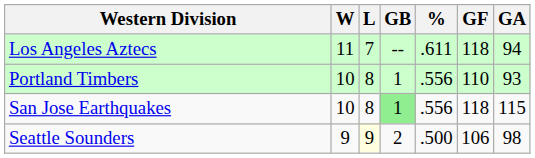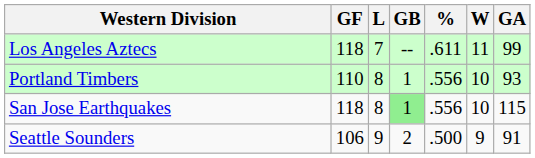columns swapped: W <-> GF
Los Angeles Aztecs | GA: 94 -> 99
Seattle Sounders | L: lightyellow background -> no background
Seattle Sounders | GA: 98 -> 91
